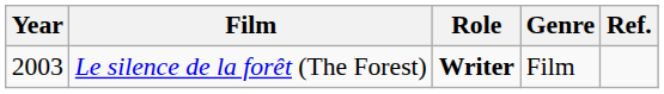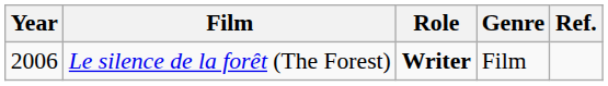Le silence de la forêt (The Forest) | Year: 2003 -> 2006
